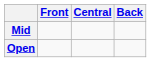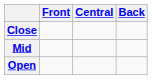+ row: Close
